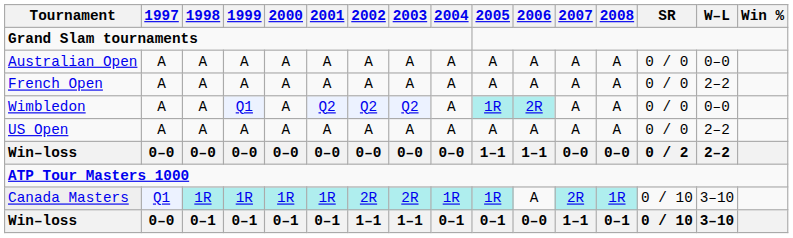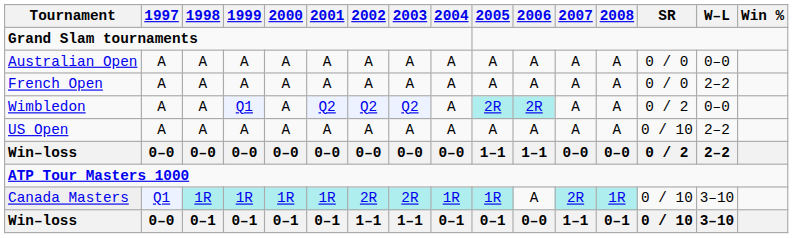Wimbledon | 2005: 1R -> 2R
Wimbledon | SR: 0 / 0 -> 0 / 2
US Open | SR: 0 / 0 -> 0 / 10
